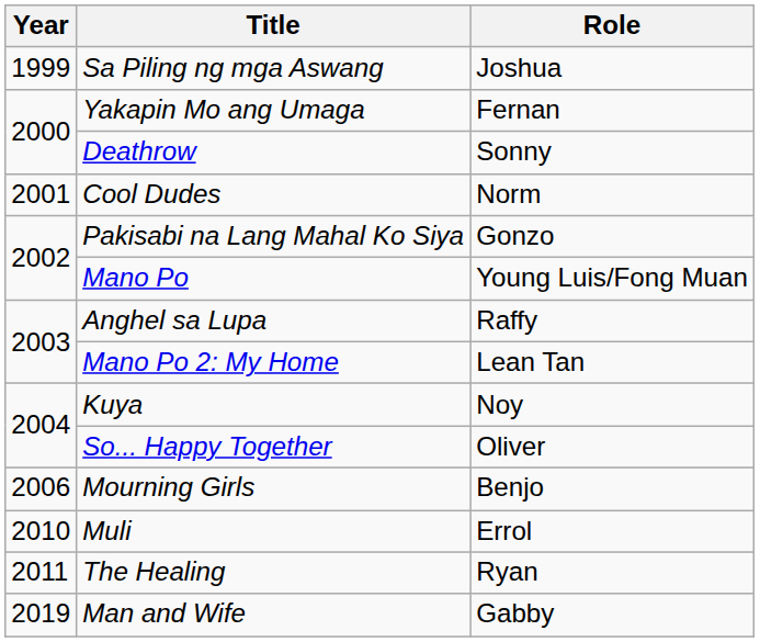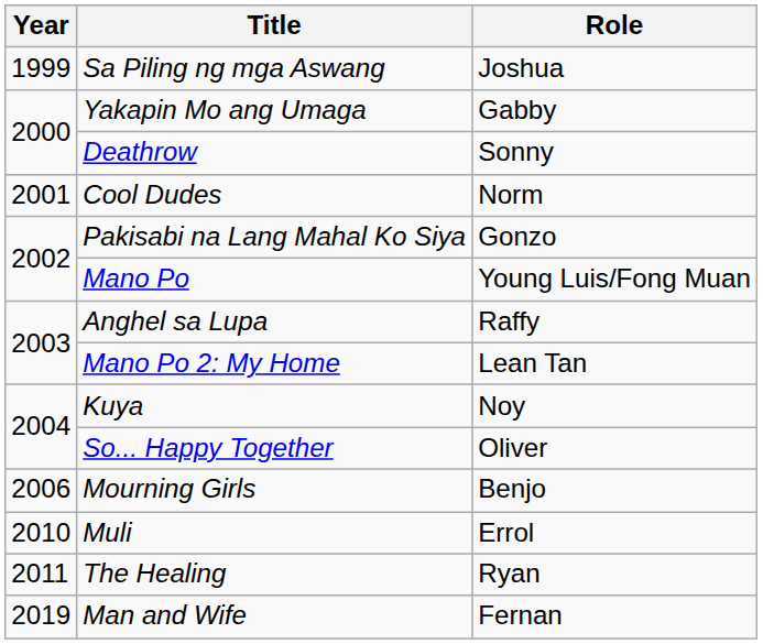Yakapin Mo ang Umaga | Role: Fernan -> Gabby
Man and Wife | Role: Gabby -> Fernan
